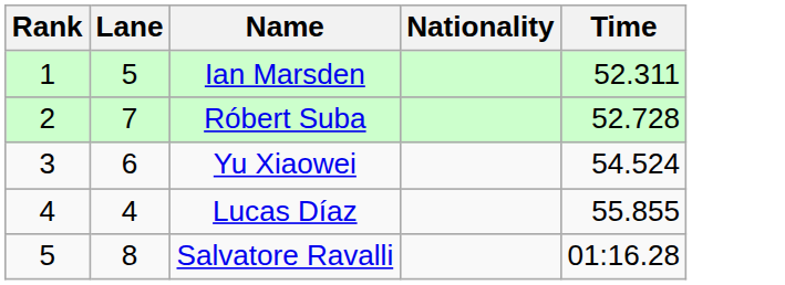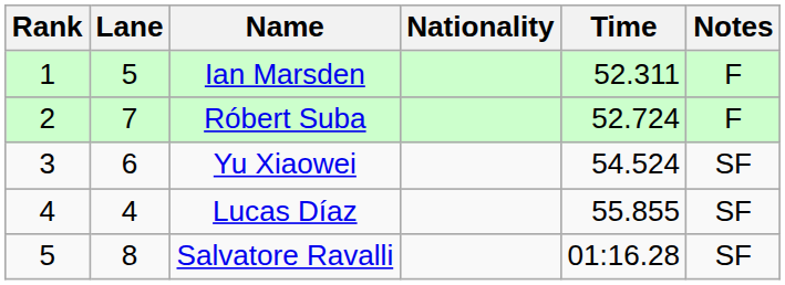+ column: Notes | F | F | SF | SF | SF
Róbert Suba | Time: 52.728 -> 52.724
